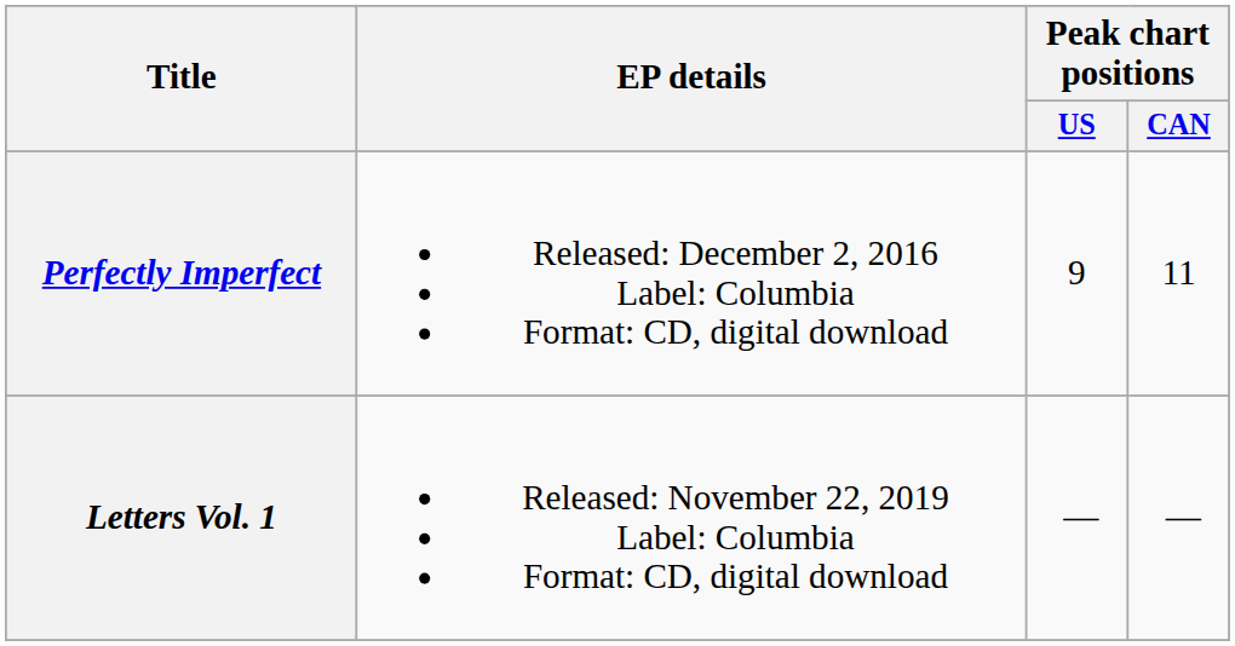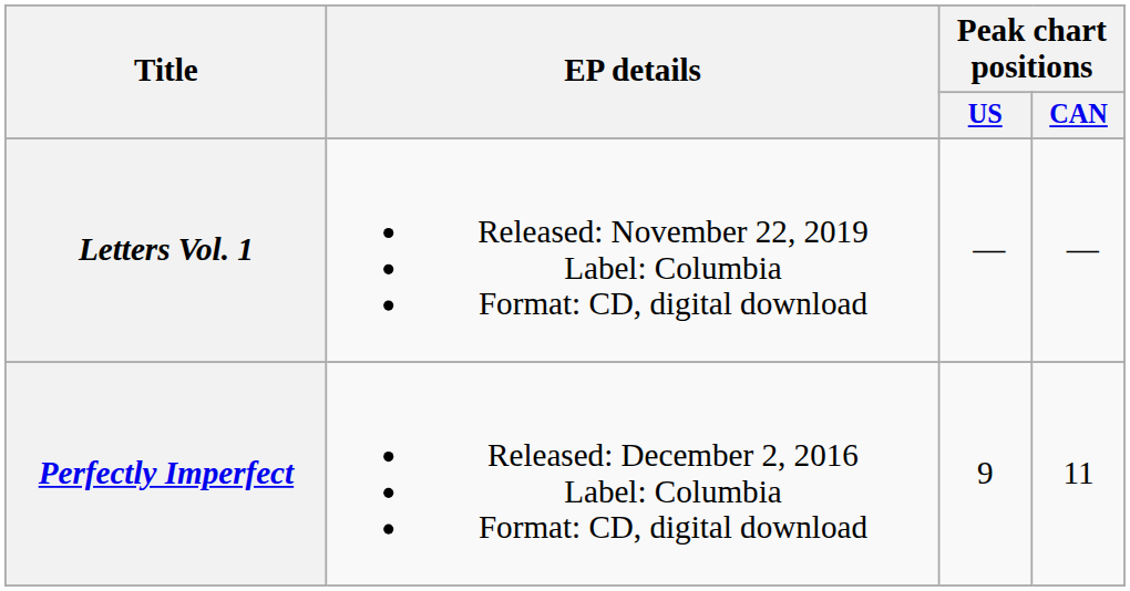rows swapped: Perfectly Imperfect <-> Letters Vol. 1
